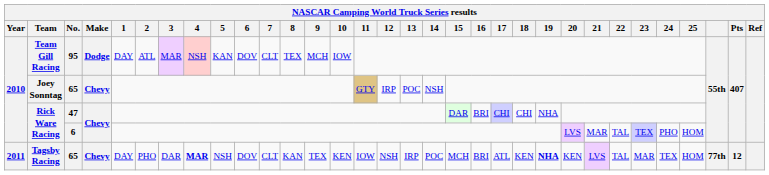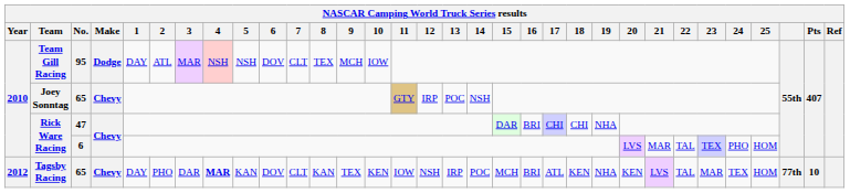Team Gill Racing | 5: KAN -> NSH
Tagsby Racing | Year: 2011 -> 2012
Tagsby Racing | 5: NSH -> KAN
Tagsby Racing | 19: bold -> normal
Tagsby Racing | Pts: 12 -> 10
